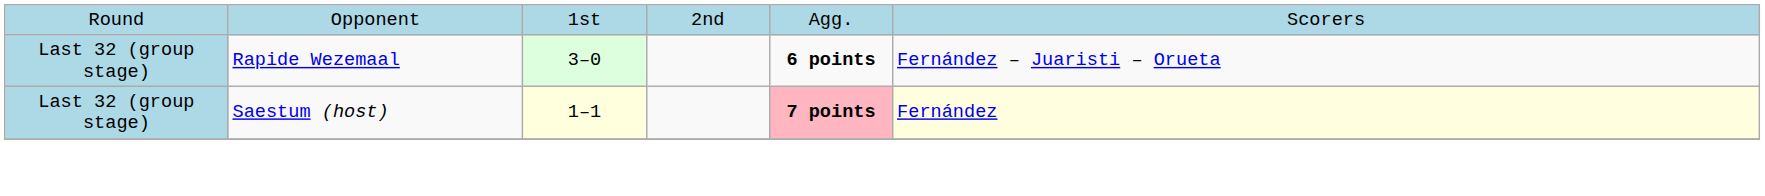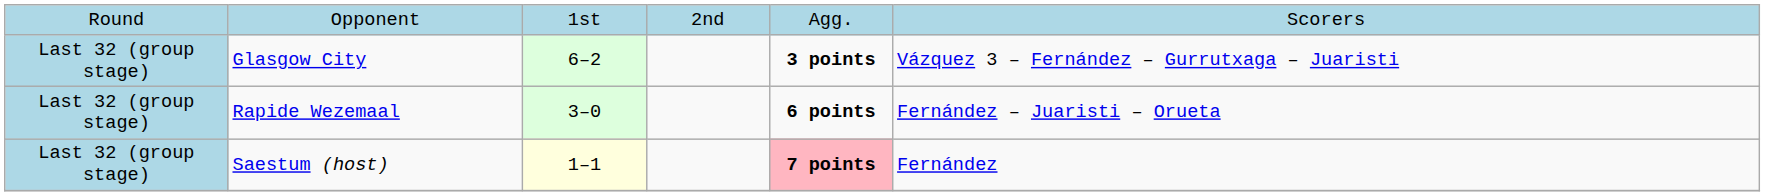+ row: Last 32 (group stage) | Glasgow City | 6–2 | 3 points | Vázquez 3 – Fernández – Gurrutxaga – Juaristi
Saestum (host) | column 6: lightyellow background -> no background
